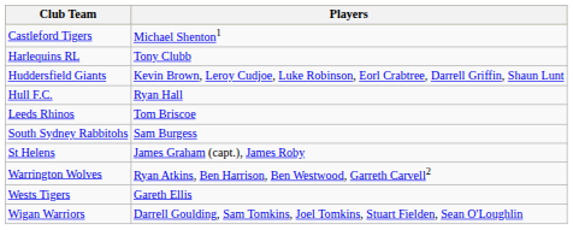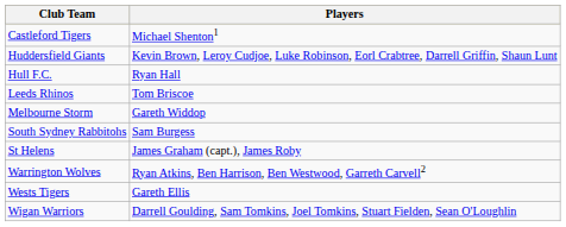- row: Harlequins RL | Tony Clubb
+ row: Melbourne Storm | Gareth Widdop
